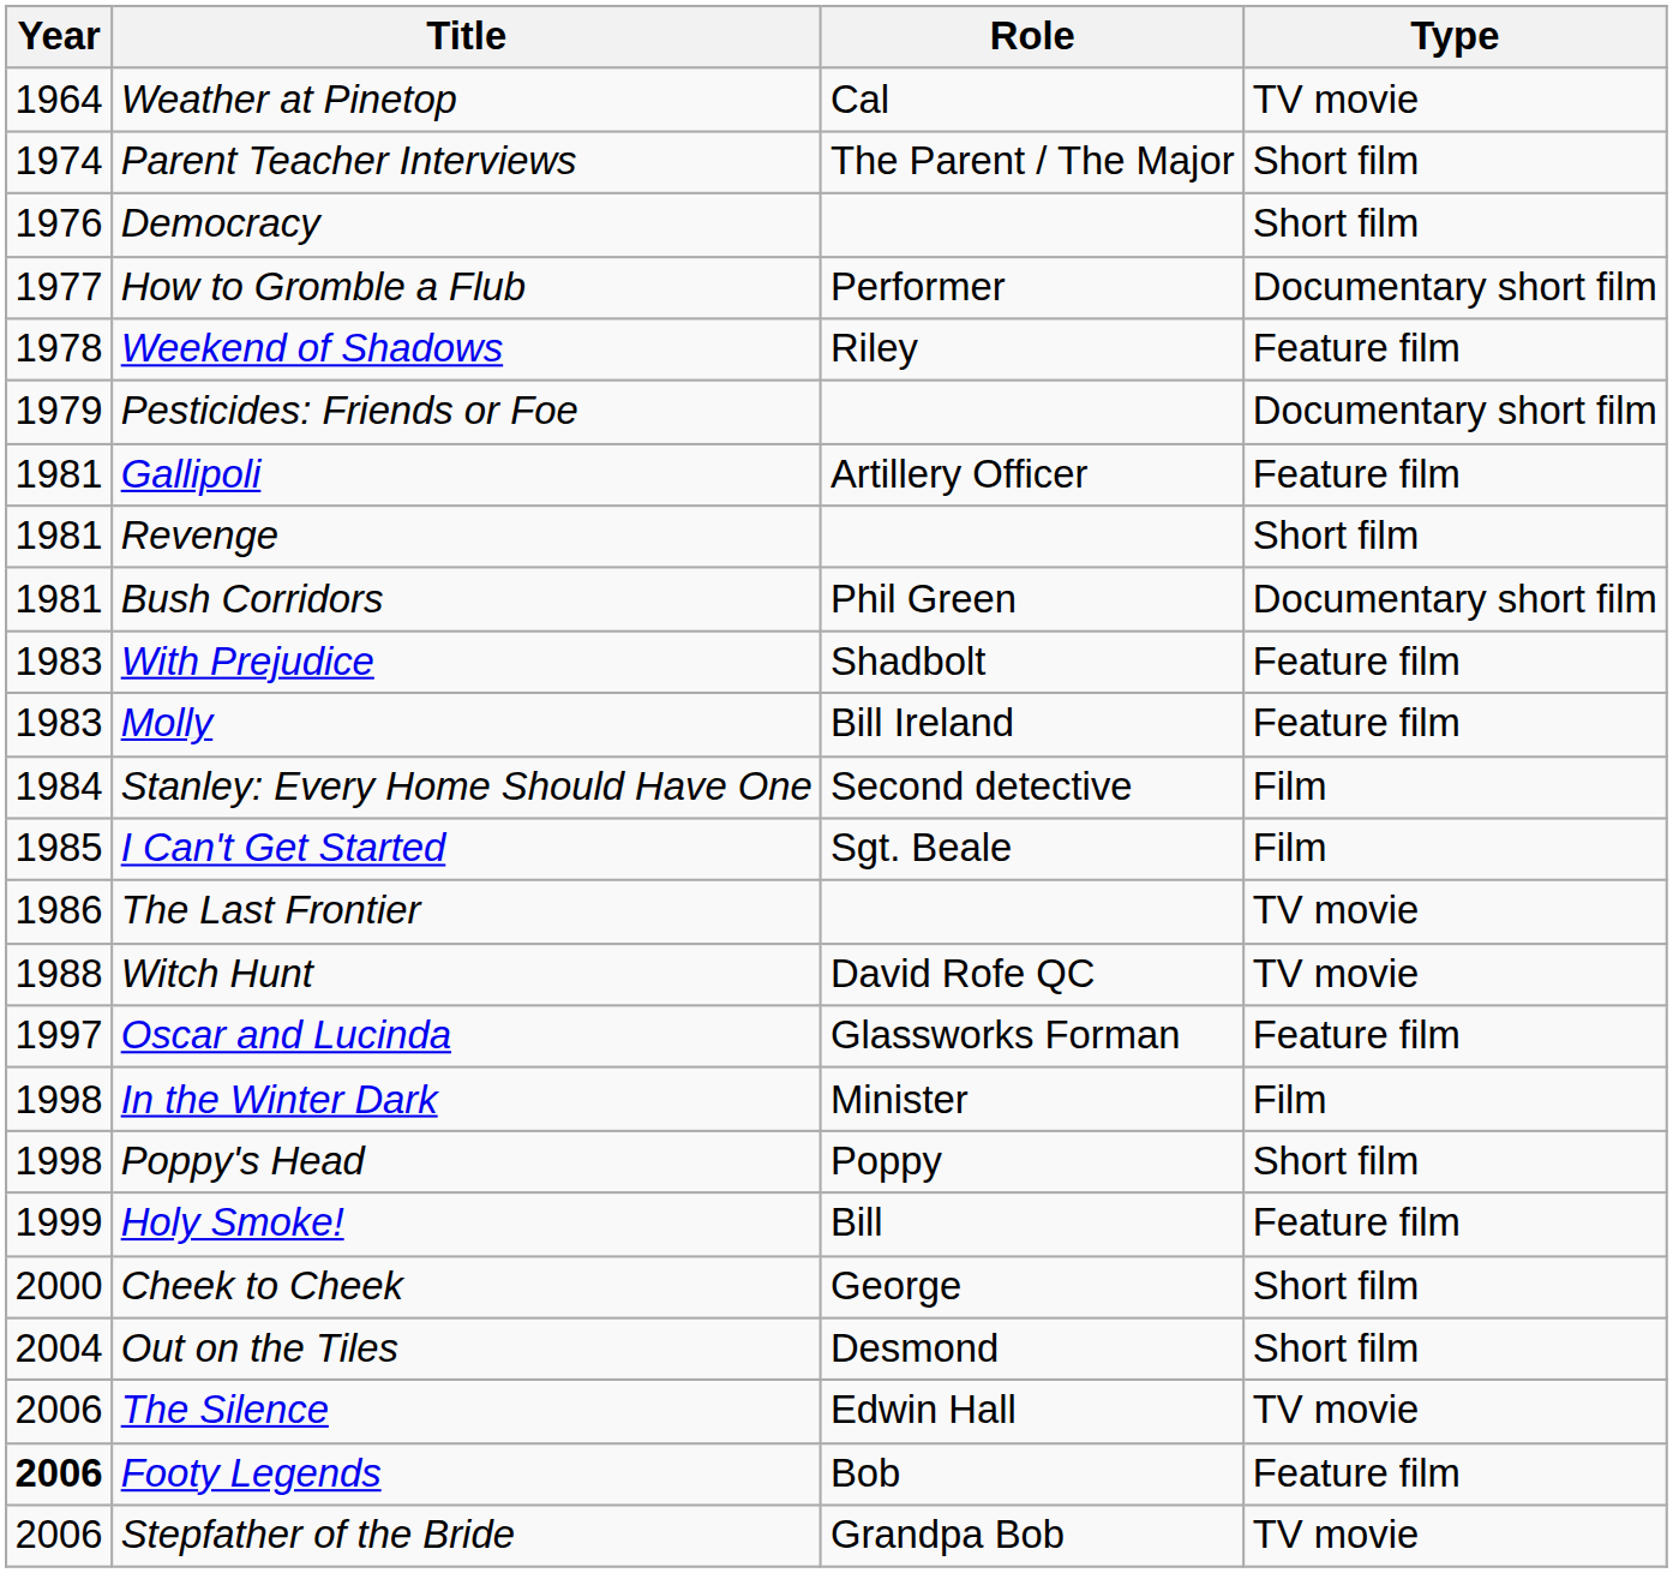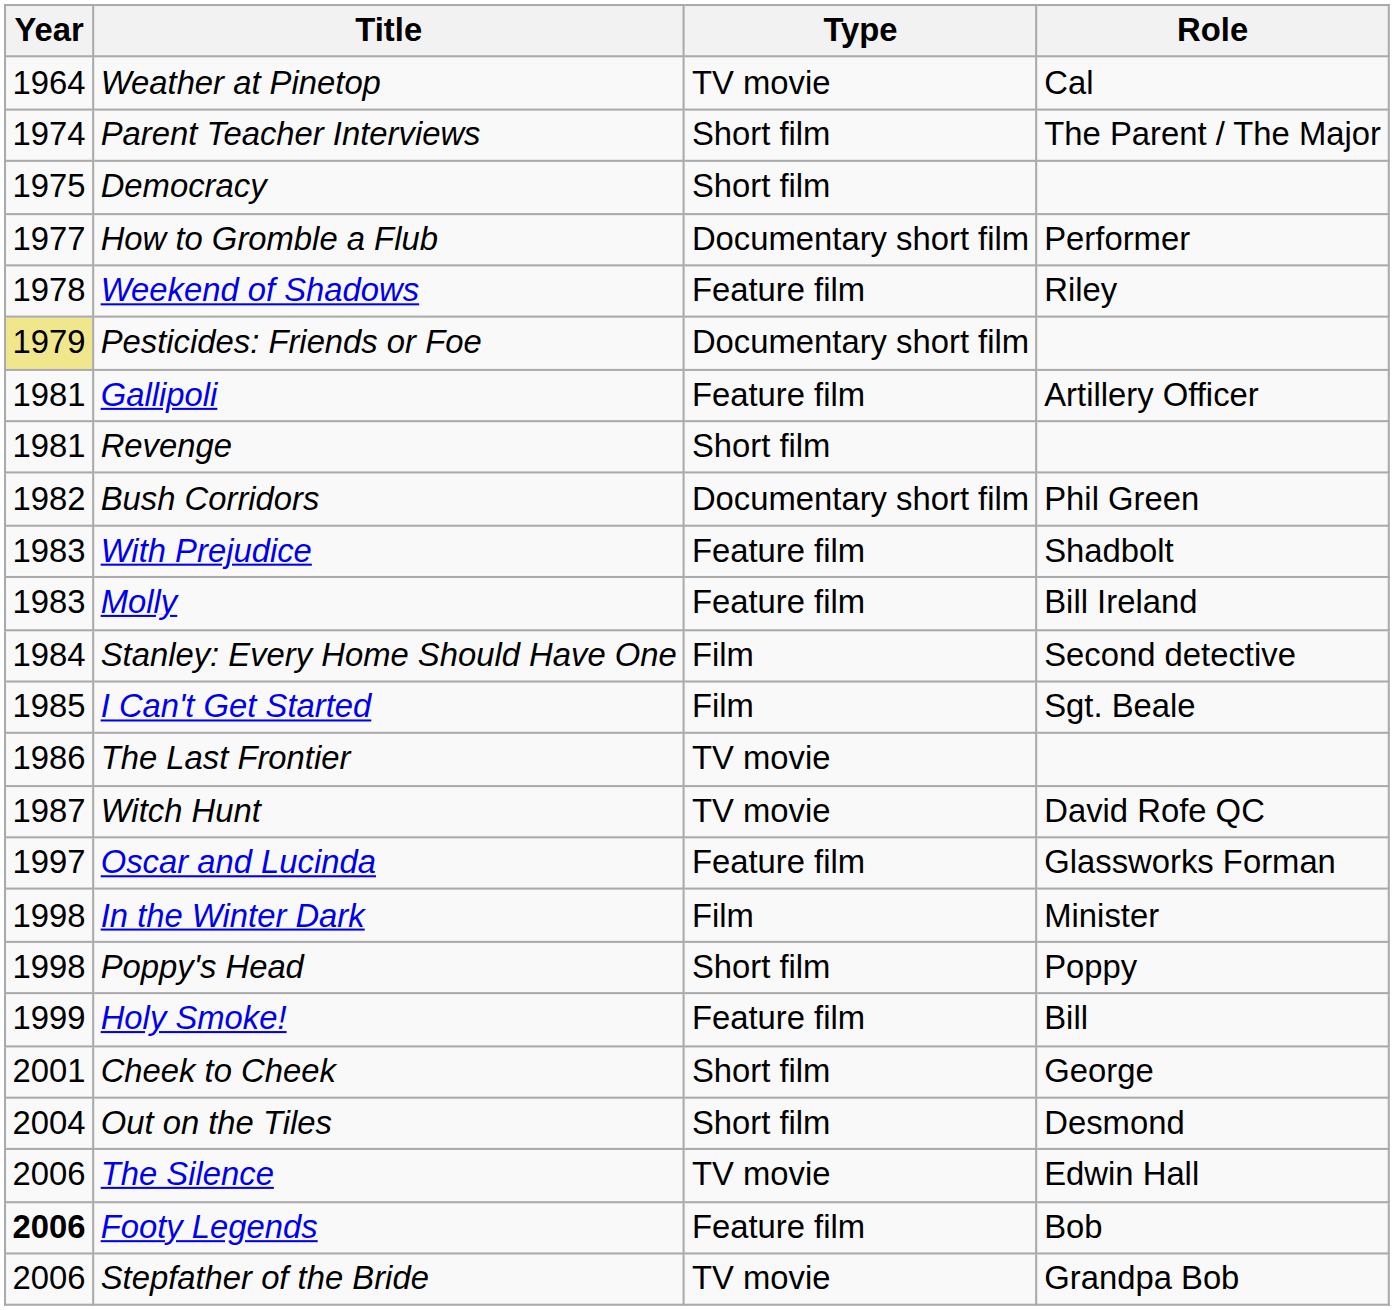columns swapped: Role <-> Type
Democracy | Year: 1976 -> 1975
Pesticides: Friends or Foe | Year: no background -> khaki background
Bush Corridors | Year: 1981 -> 1982
Witch Hunt | Year: 1988 -> 1987
Cheek to Cheek | Year: 2000 -> 2001
